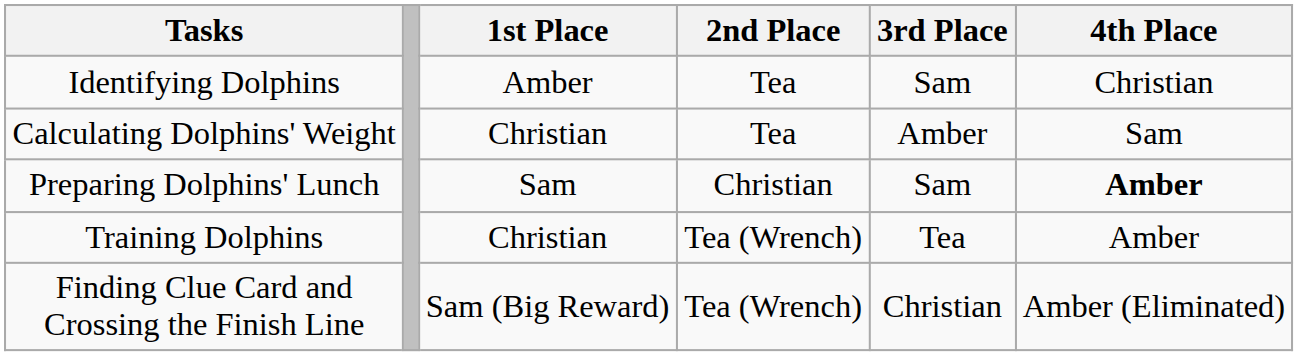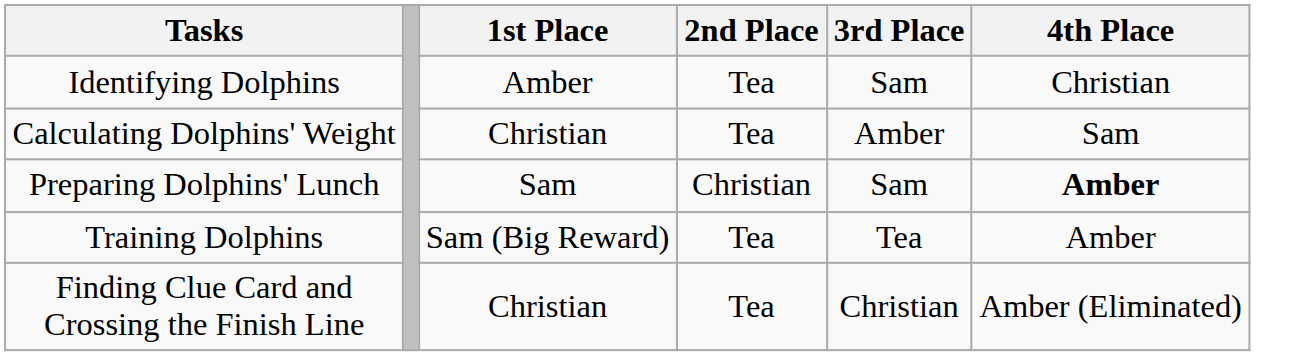Training Dolphins | 1st Place: Christian -> Sam (Big Reward)
Training Dolphins | 2nd Place: Tea (Wrench) -> Tea
Finding Clue Card and Crossing the Finish Line | 1st Place: Sam (Big Reward) -> Christian
Finding Clue Card and Crossing the Finish Line | 2nd Place: Tea (Wrench) -> Tea
